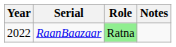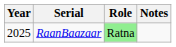RaanBaazaar | Year: 2022 -> 2025
